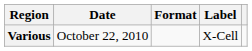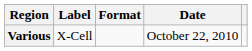columns swapped: Date <-> Label
